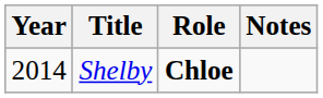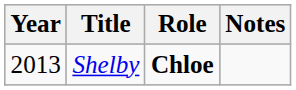Shelby | Year: 2014 -> 2013
